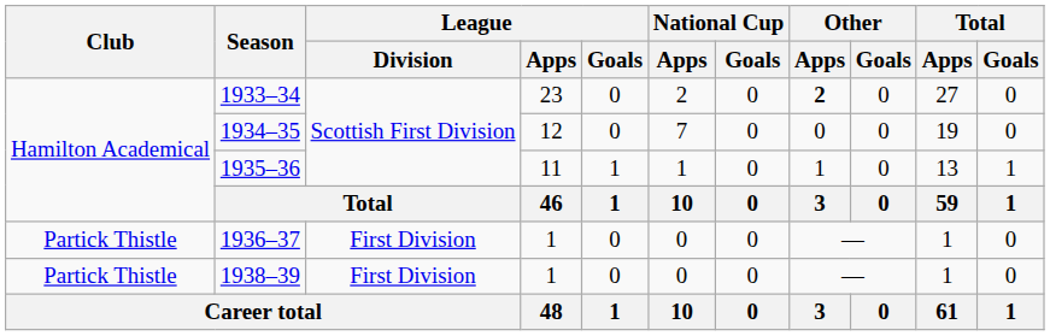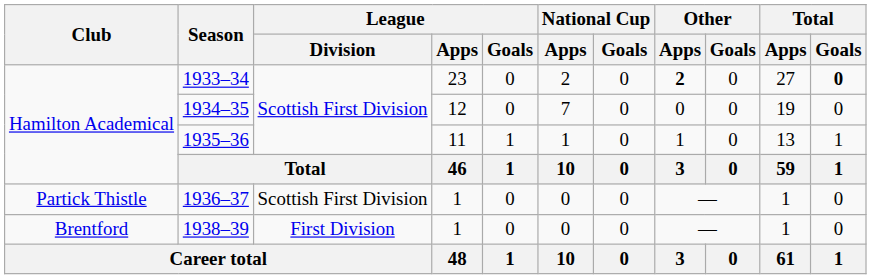1933–34 | Total / Goals: normal -> bold
1936–37 | League / Division: First Division -> Scottish First Division
1938–39 | Club: Partick Thistle -> Brentford
